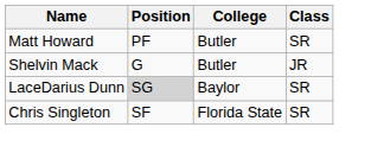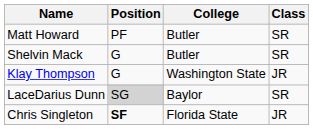Shelvin Mack | Class: JR -> SR
+ row: Klay Thompson | G | Washington State | JR
Chris Singleton | Position: normal -> bold
Chris Singleton | Class: SR -> JR
